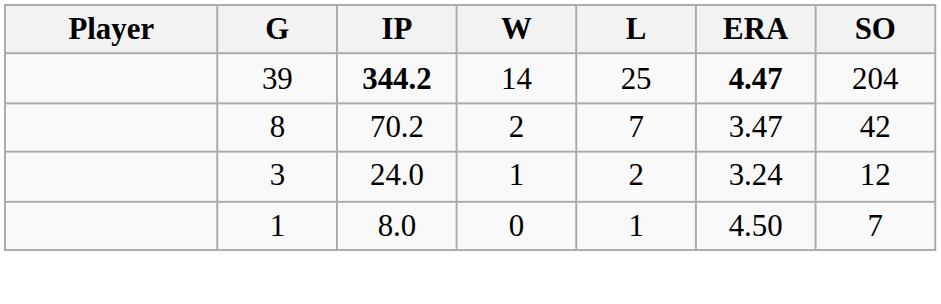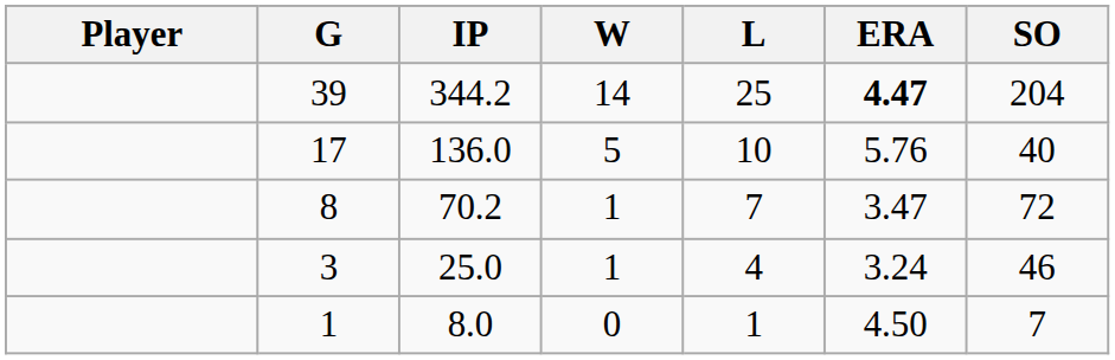39 | IP: bold -> normal
+ row: 17 | 136.0 | 5 | 10 | 5.76 | 40
8 | W: 2 -> 1
8 | SO: 42 -> 72
3 | IP: 24.0 -> 25.0
3 | L: 2 -> 4
3 | SO: 12 -> 46
